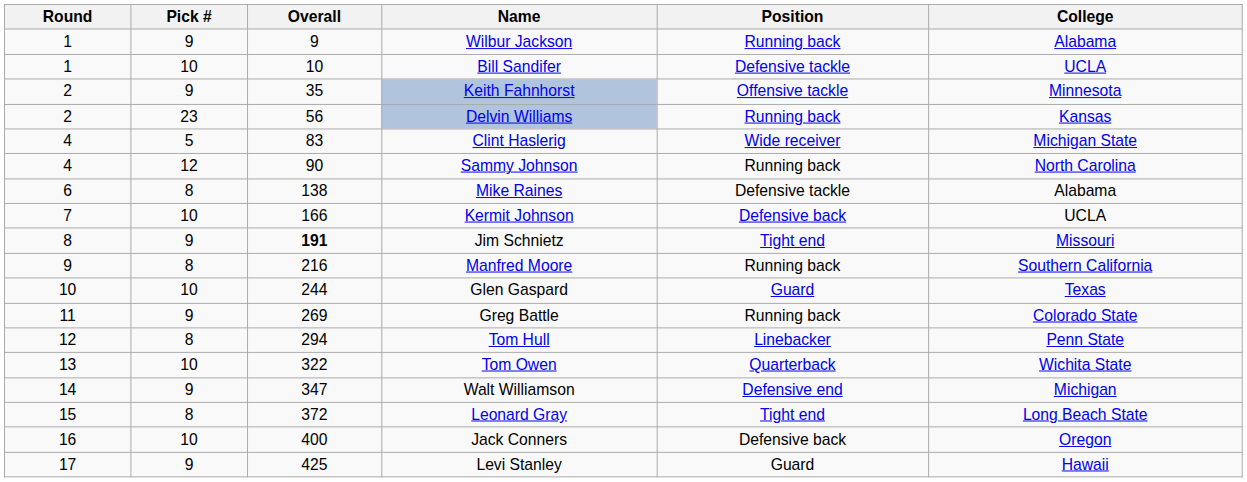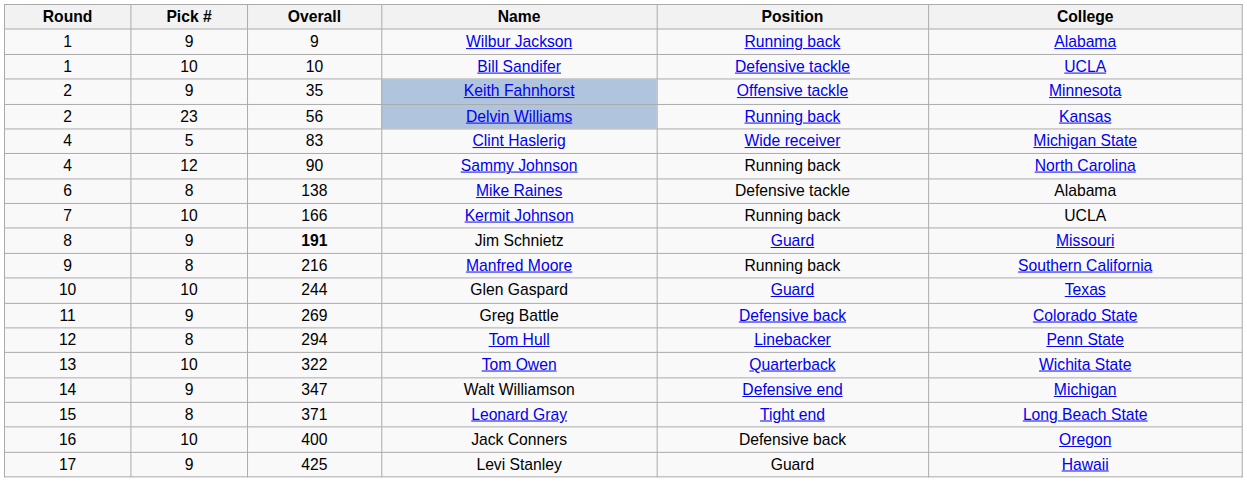Kermit Johnson | Position: Defensive back -> Running back
Jim Schnietz | Position: Tight end -> Guard
Greg Battle | Position: Running back -> Defensive back
Leonard Gray | Overall: 372 -> 371
